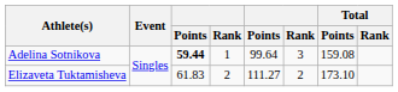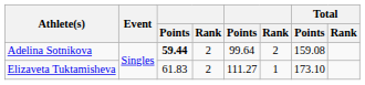Adelina Sotnikova | column 4: 1 -> 2
Adelina Sotnikova | column 6: 3 -> 2
Elizaveta Tuktamisheva | column 6: 2 -> 1
